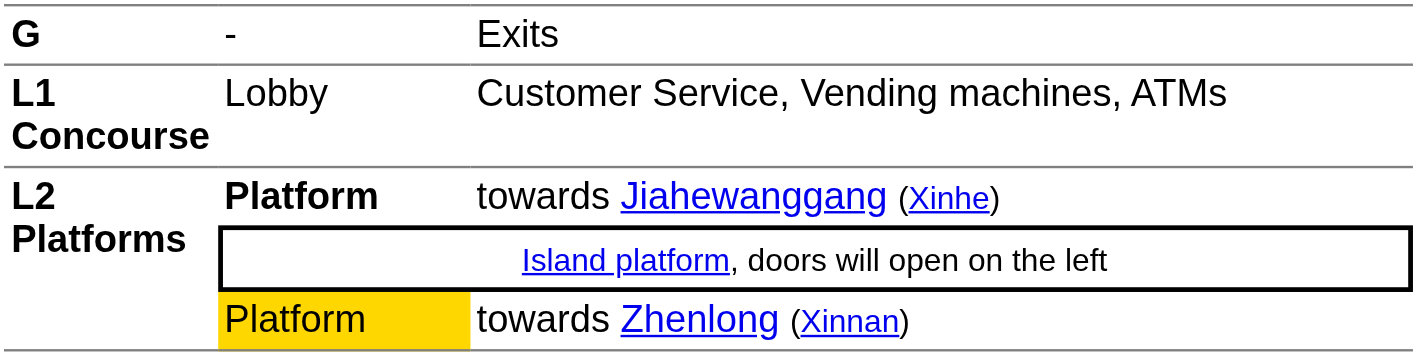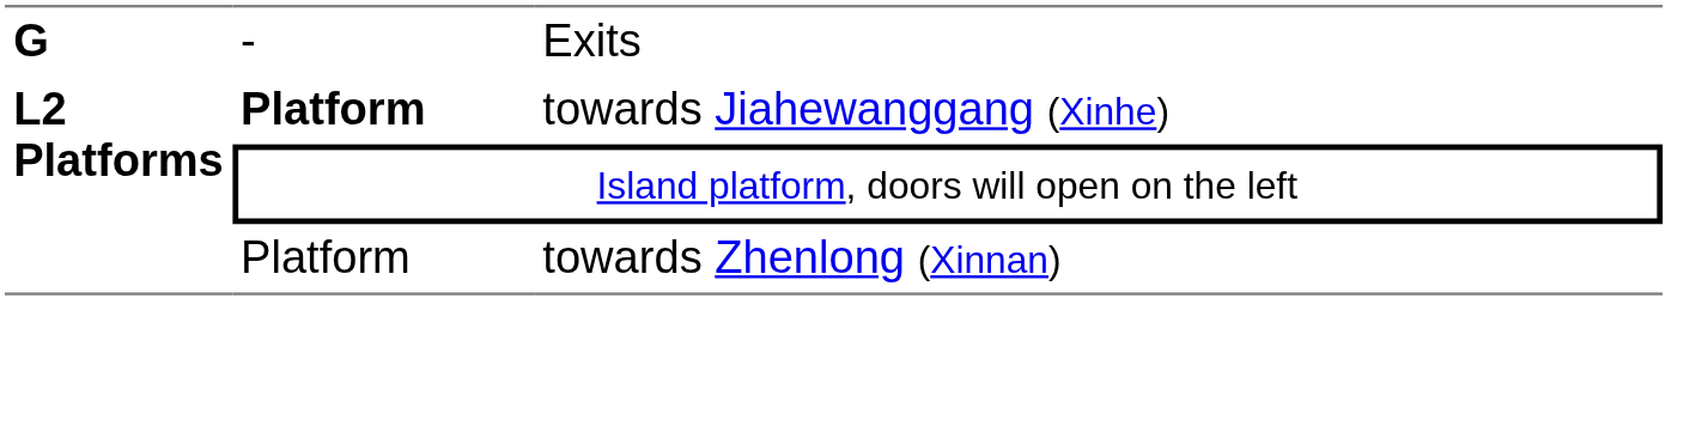- row: L1 Concourse | Lobby | Customer Service, Vending machines, ATMs
towards Zhenlong (Xinnan) | column 2: gold background -> no background
